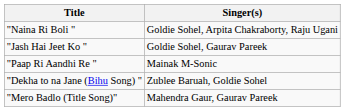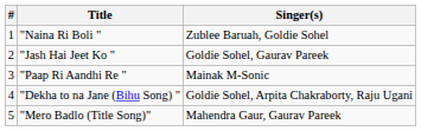+ column: # | 1 | 2 | 3 | 4 | 5
"Naina Ri Boli " | Singer(s): Goldie Sohel, Arpita Chakraborty, Raju Ugani -> Zublee Baruah, Goldie Sohel
"Dekha to na Jane (Bihu Song) " | Singer(s): Zublee Baruah, Goldie Sohel -> Goldie Sohel, Arpita Chakraborty, Raju Ugani
